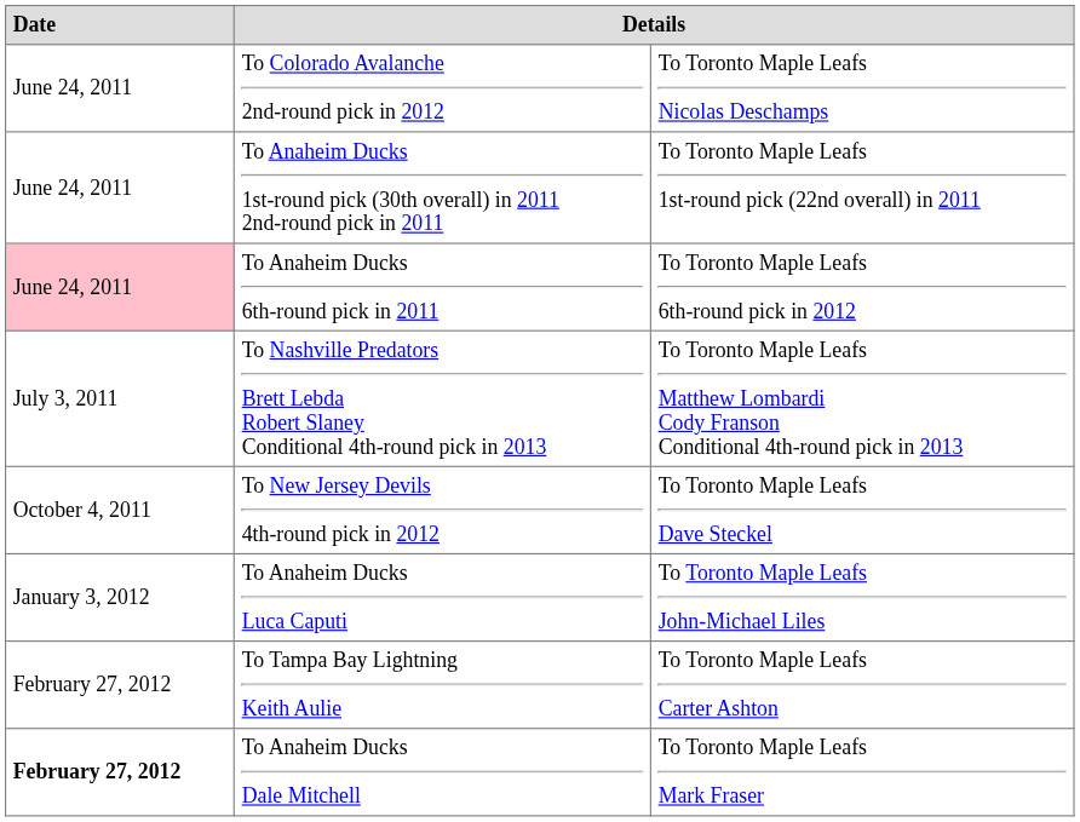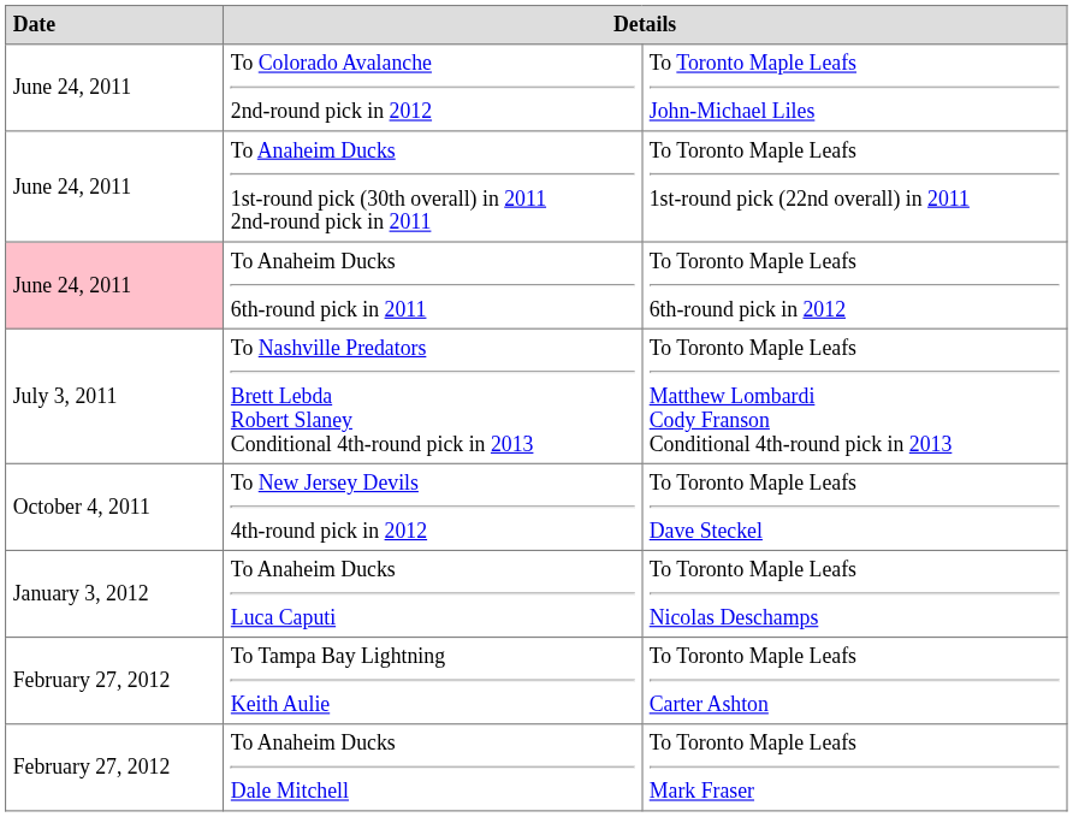To Colorado Avalanche 2nd-round pick in 2012 | column 3: To Toronto Maple Leafs Nicolas Deschamps -> To Toronto Maple Leafs John-Michael Liles
To Anaheim Ducks Luca Caputi | column 3: To Toronto Maple Leafs John-Michael Liles -> To Toronto Maple Leafs Nicolas Deschamps
To Anaheim Ducks Dale Mitchell | Date: bold -> normal
